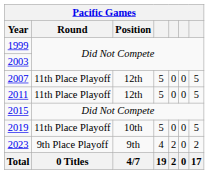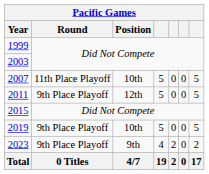2007 | Position: 12th -> 10th
2011 | Round: 11th Place Playoff -> 9th Place Playoff
2019 | Round: 11th Place Playoff -> 9th Place Playoff
